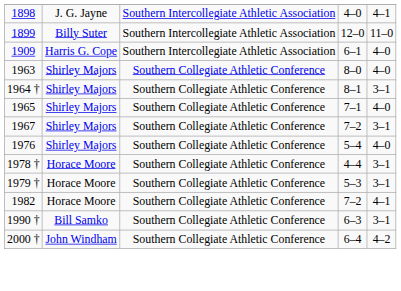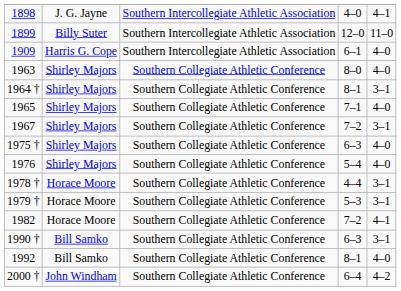+ row: 1975 † | Shirley Majors | Southern Collegiate Athletic Conference | 6–3 | 4–0
+ row: 1992 | Bill Samko | Southern Collegiate Athletic Conference | 8–1 | 4–0
